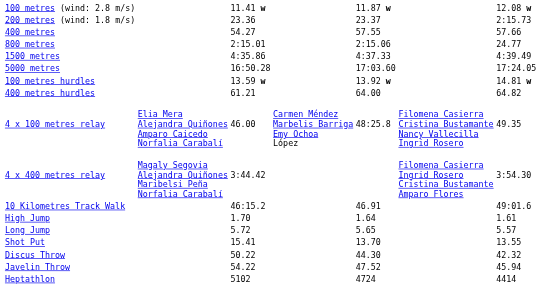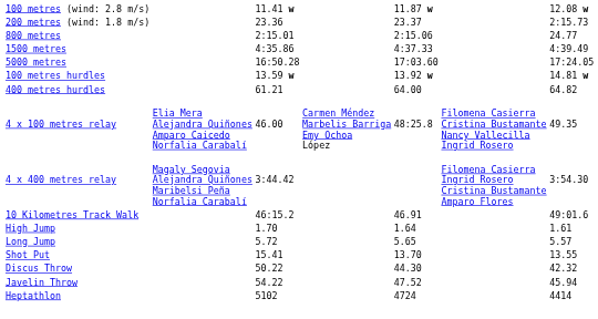- row: 400 metres | 54.27 | 57.55 | 57.66
